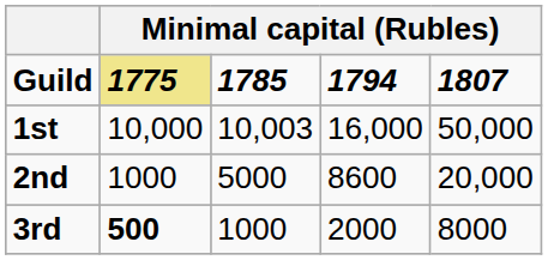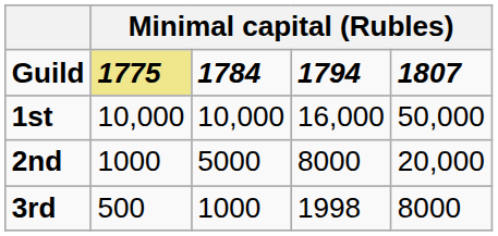Guild | column 3: 1785 -> 1784
1st | column 3: 10,003 -> 10,000
2nd | column 4: 8600 -> 8000
3rd | column 2: bold -> normal
3rd | column 4: 2000 -> 1998
